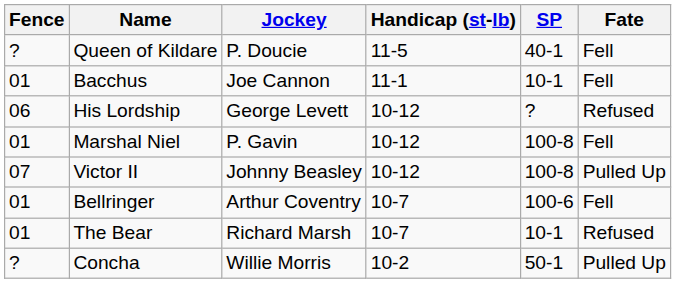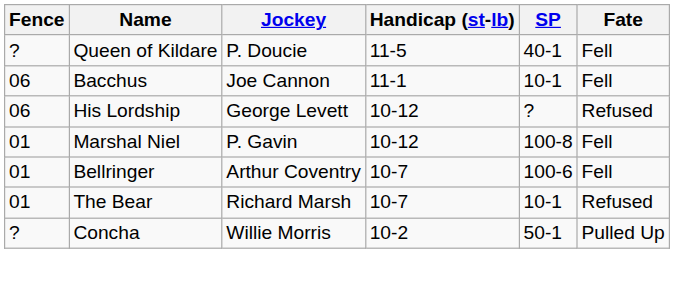Bacchus | Fence: 01 -> 06
- row: 07 | Victor II | Johnny Beasley | 10-12 | 100-8 | Pulled Up
